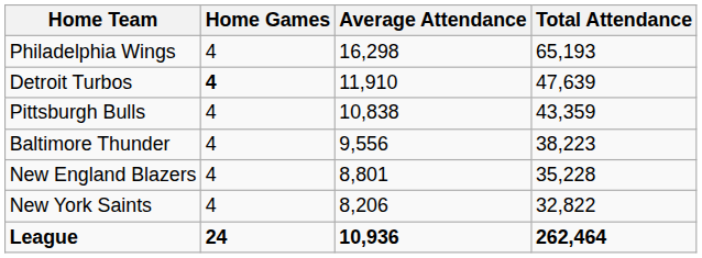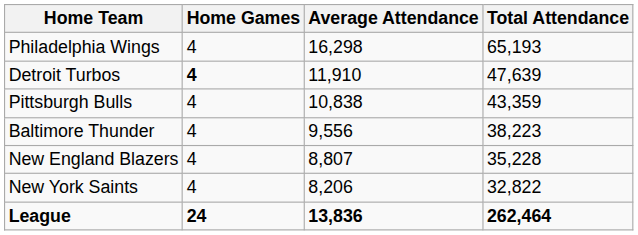New England Blazers | Average Attendance: 8,801 -> 8,807
League | Average Attendance: 10,936 -> 13,836
